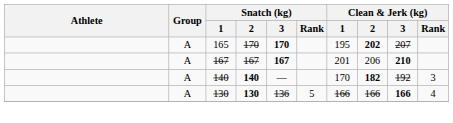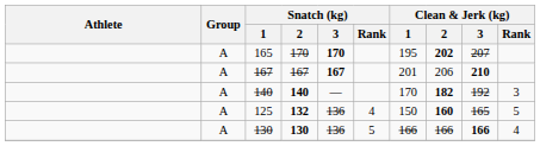+ row: A | 125 | 132 | 136 | 4 | 150 | 160 | 165 | 5
